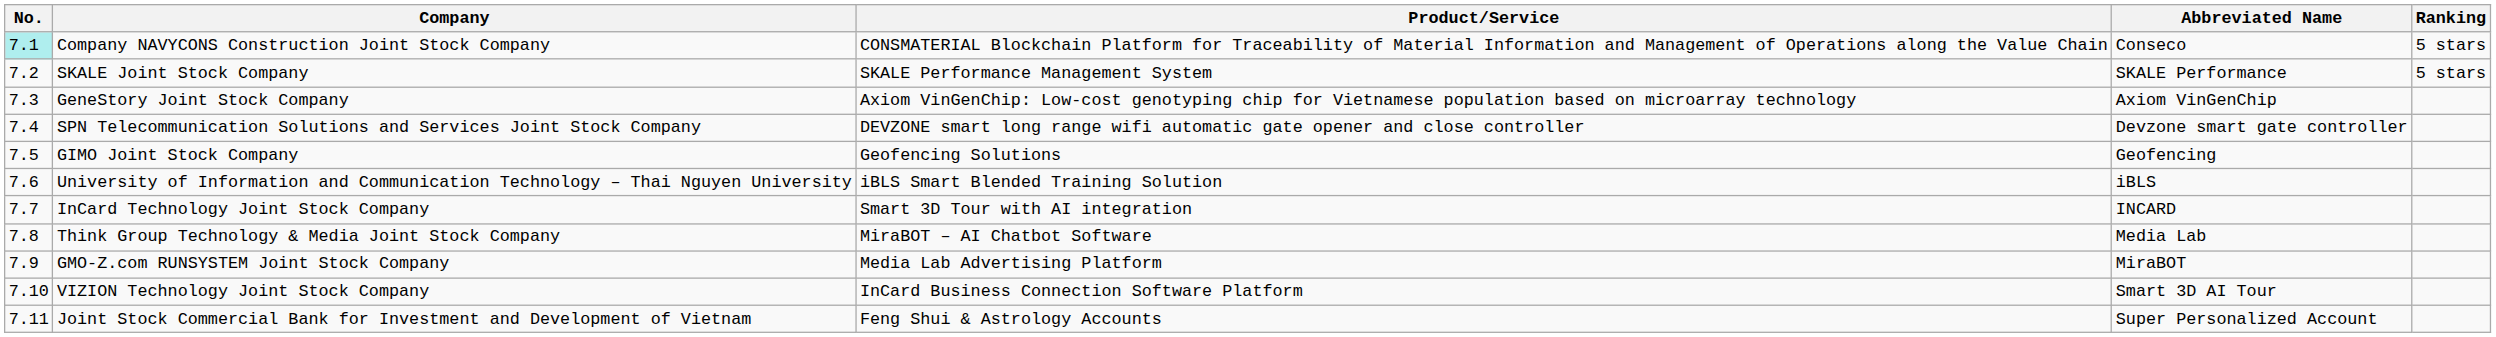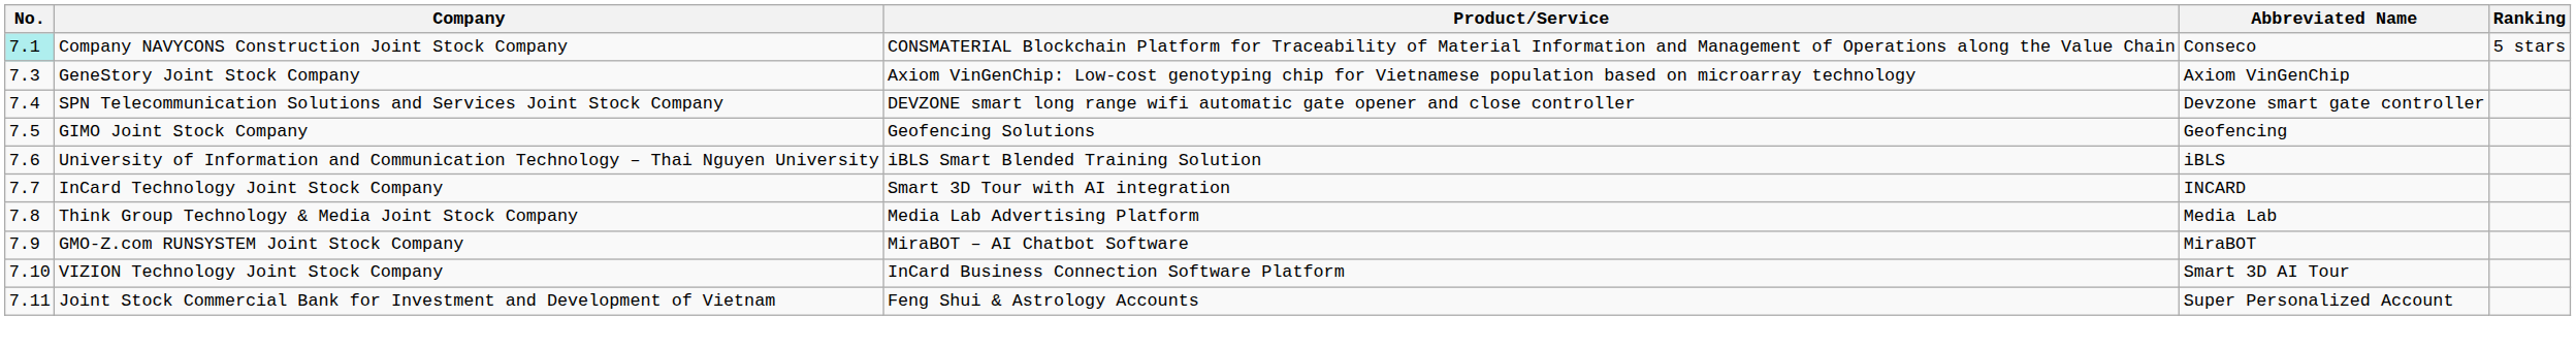- row: 7.2 | SKALE Joint Stock Company | SKALE Performance Management System | SKALE Performance | 5 stars
Think Group Technology & Media Joint Stock Company | Product/Service: MiraBOT – AI Chatbot Software -> Media Lab Advertising Platform
GMO-Z.com RUNSYSTEM Joint Stock Company | Product/Service: Media Lab Advertising Platform -> MiraBOT – AI Chatbot Software
